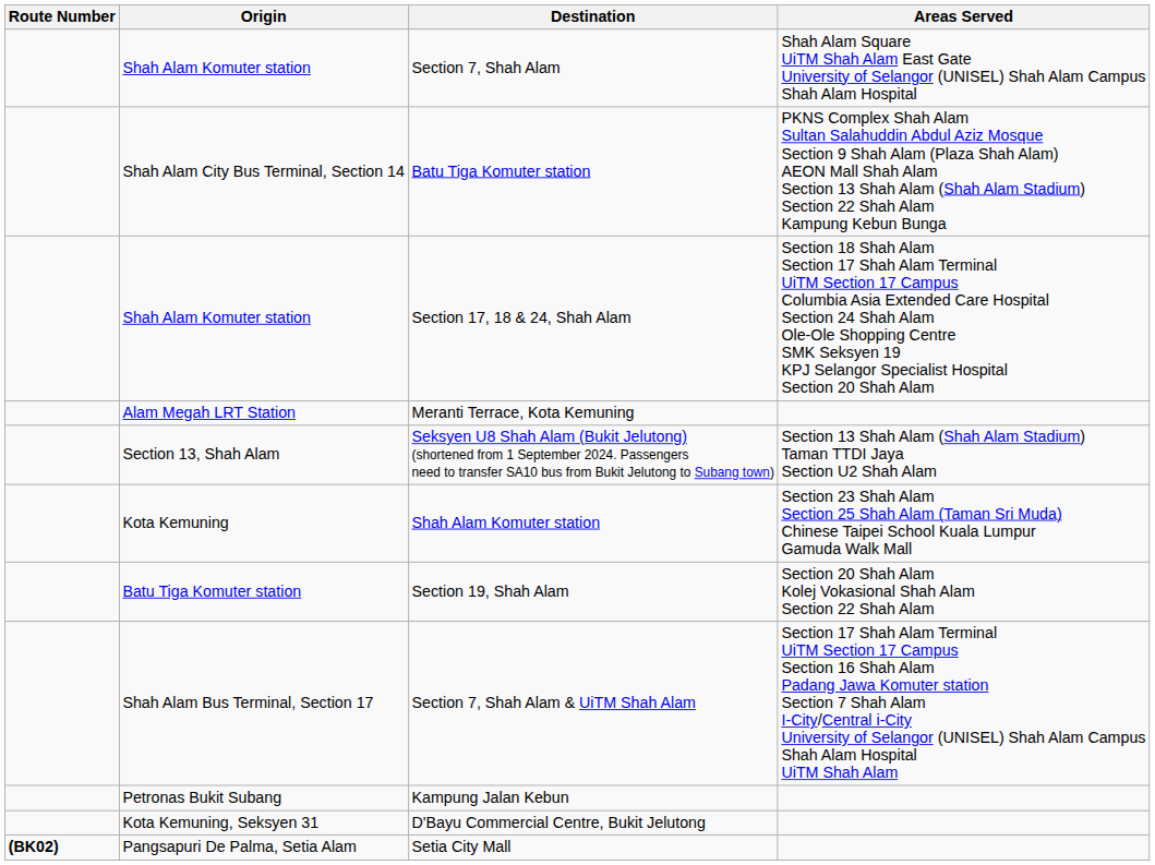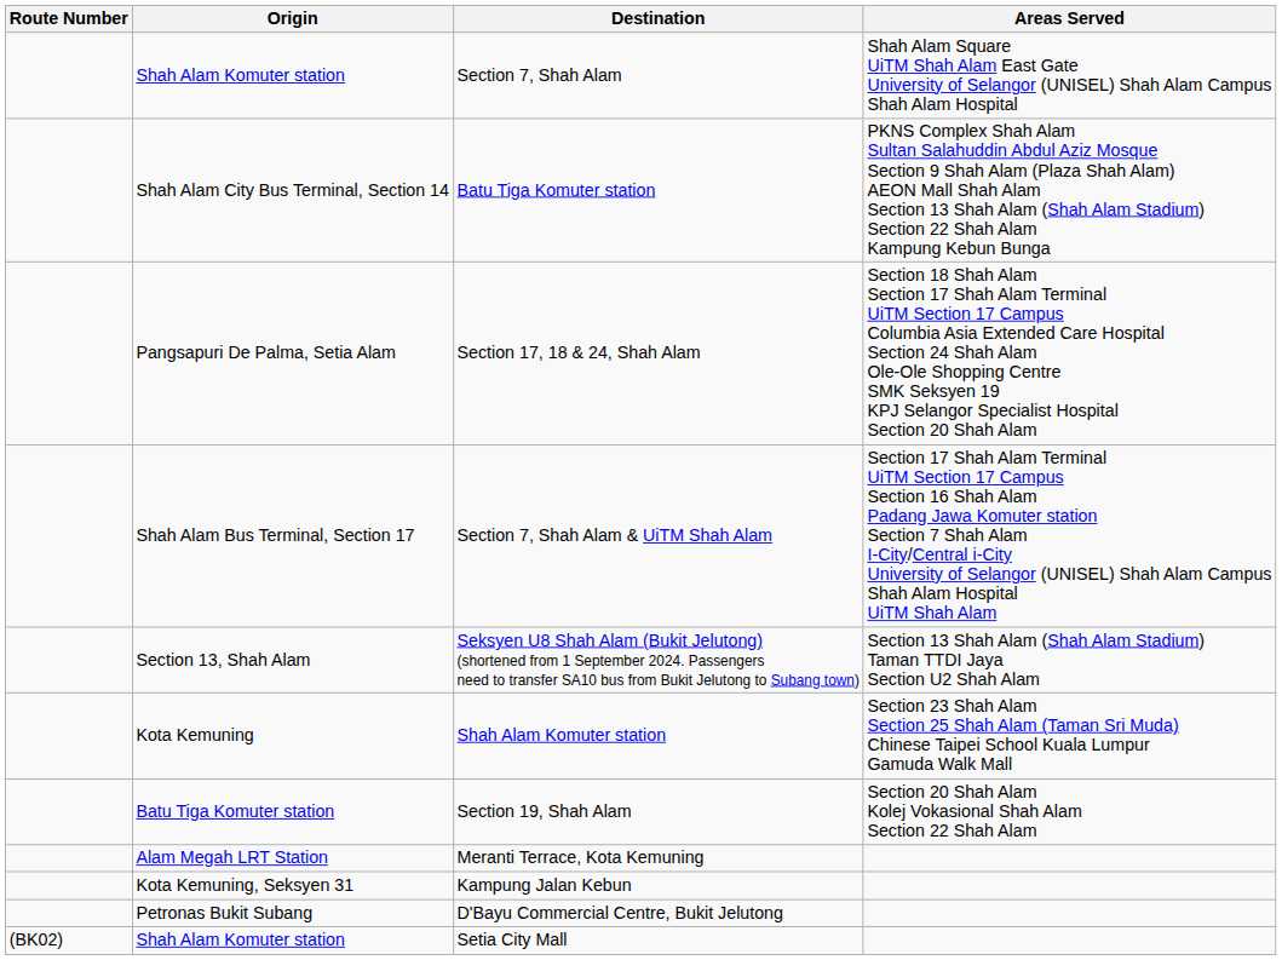Section 17, 18 & 24, Shah Alam | Origin: Shah Alam Komuter station -> Pangsapuri De Palma, Setia Alam
rows swapped: Section 7, Shah Alam & UiTM Shah Alam <-> Meranti Terrace, Kota Kemuning
Kampung Jalan Kebun | Origin: Petronas Bukit Subang -> Kota Kemuning, Seksyen 31
D'Bayu Commercial Centre, Bukit Jelutong | Origin: Kota Kemuning, Seksyen 31 -> Petronas Bukit Subang
Setia City Mall | Route Number: bold -> normal
Setia City Mall | Origin: Pangsapuri De Palma, Setia Alam -> Shah Alam Komuter station
